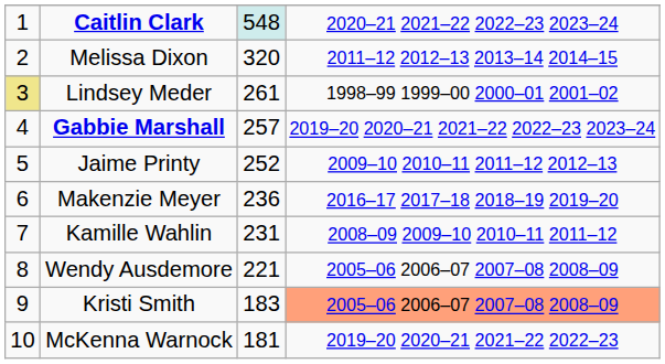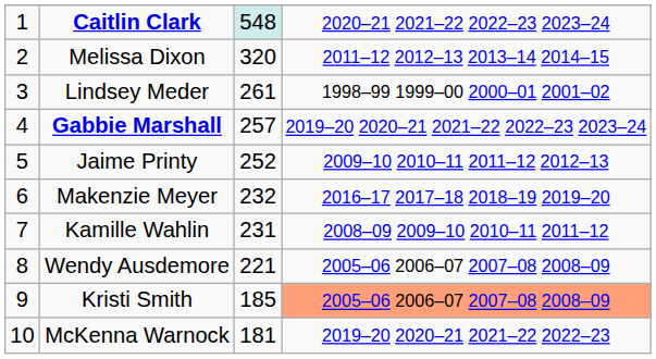Lindsey Meder | column 1: khaki background -> no background
Makenzie Meyer | column 3: 236 -> 232
Kristi Smith | column 3: 183 -> 185
